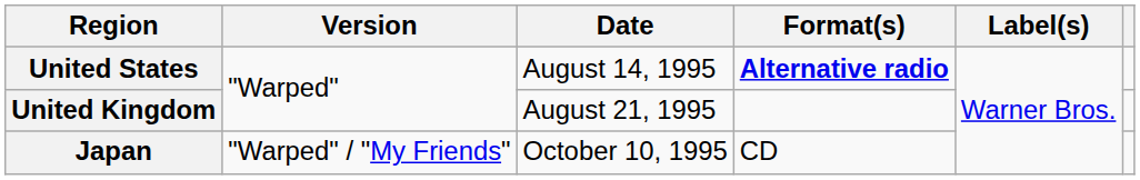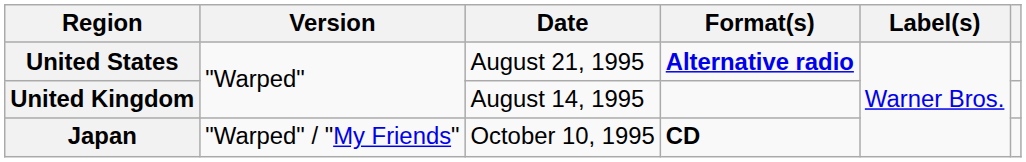United States | Date: August 14, 1995 -> August 21, 1995
United Kingdom | Date: August 21, 1995 -> August 14, 1995
Japan | Format(s): normal -> bold
